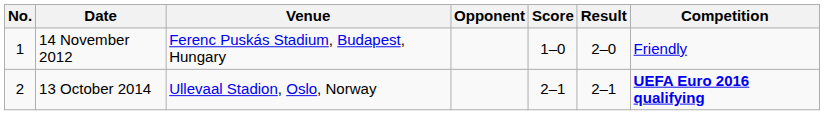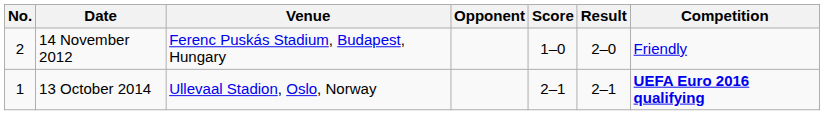14 November 2012 | No.: 1 -> 2
13 October 2014 | No.: 2 -> 1
